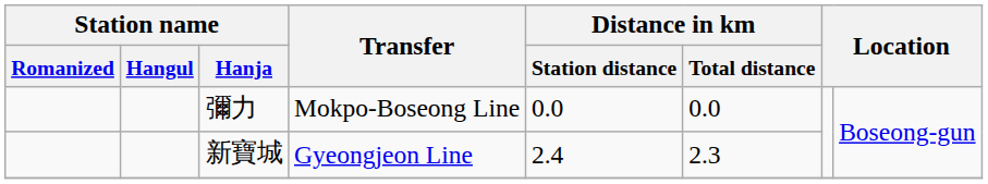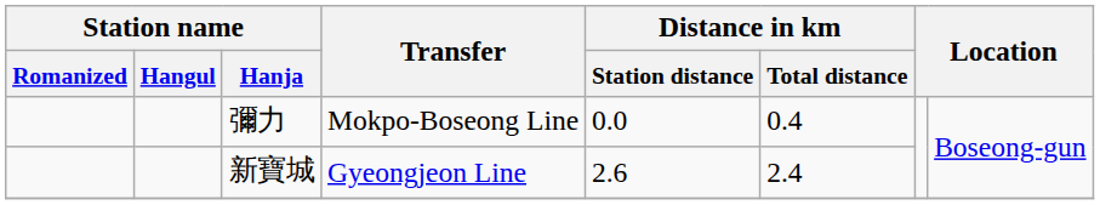彌力 | Distance in km / Total distance: 0.0 -> 0.4
新寶城 | Distance in km / Station distance: 2.4 -> 2.6
新寶城 | Distance in km / Total distance: 2.3 -> 2.4
